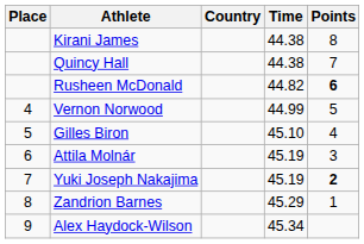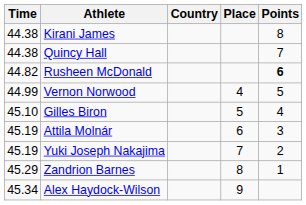columns swapped: Place <-> Time
Yuki Joseph Nakajima | Points: bold -> normal
